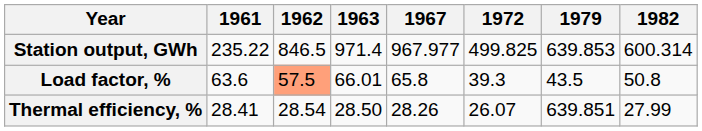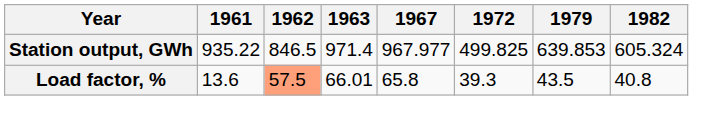Station output, GWh | 1961: 235.22 -> 935.22
Station output, GWh | 1982: 600.314 -> 605.324
Load factor, % | 1961: 63.6 -> 13.6
Load factor, % | 1982: 50.8 -> 40.8
- row: Thermal efficiency, % | 28.41 | 28.54 | 28.50 | 28.26 | 26.07 | 639.851 | 27.99
